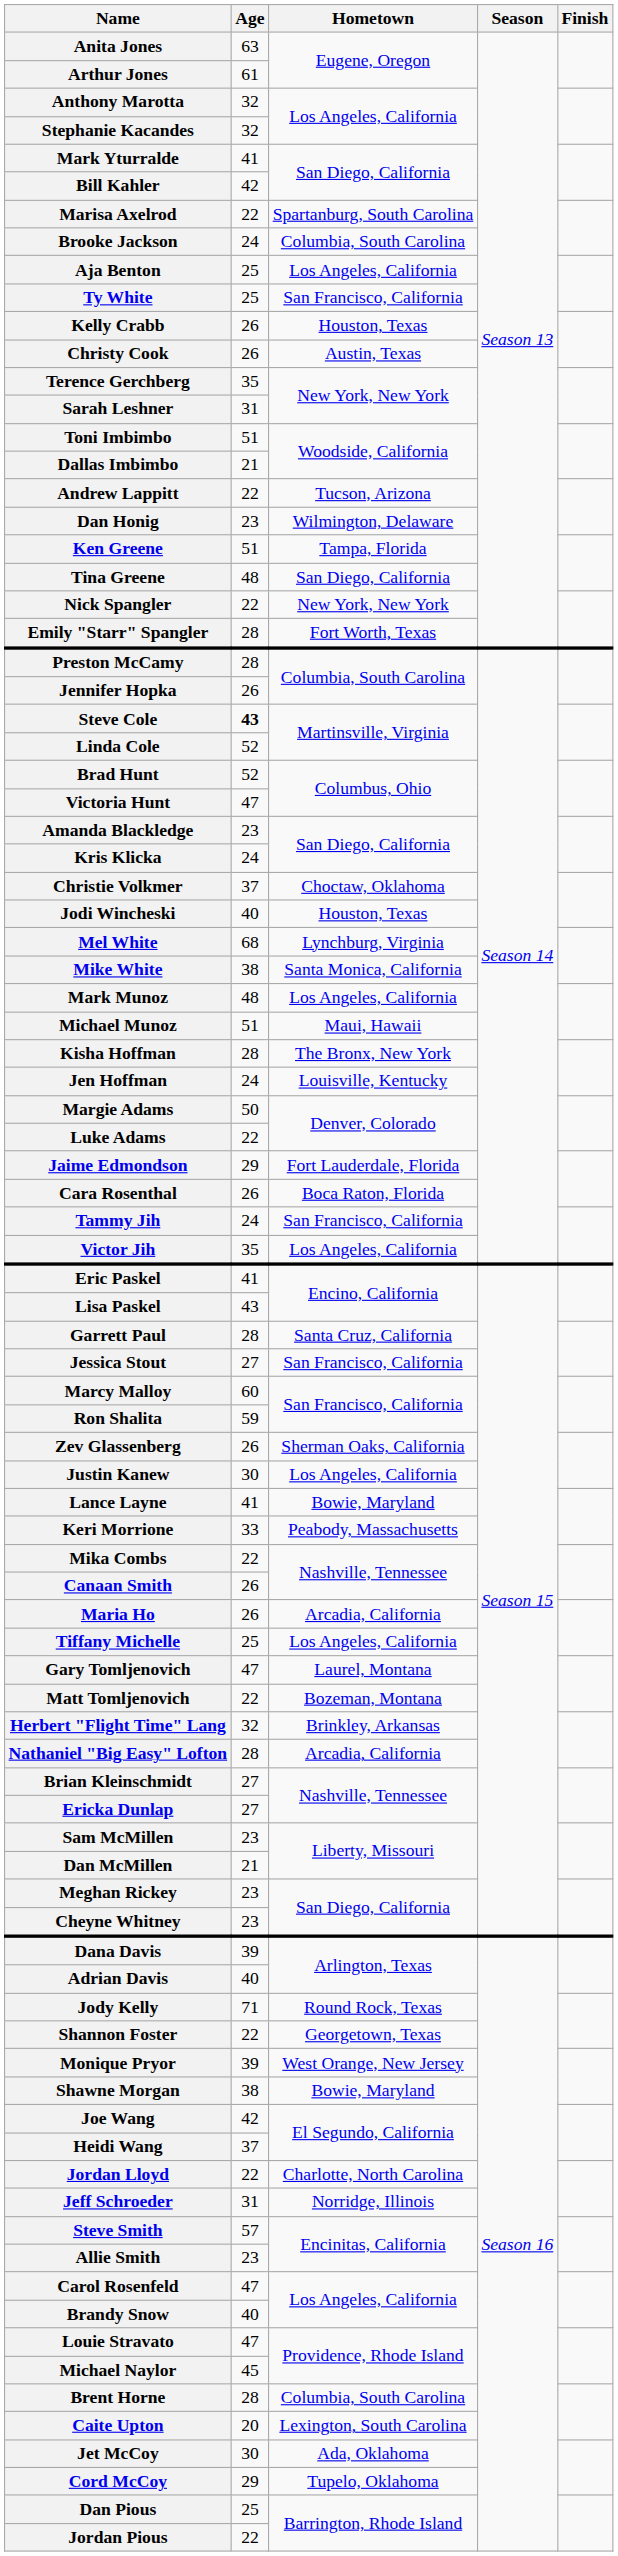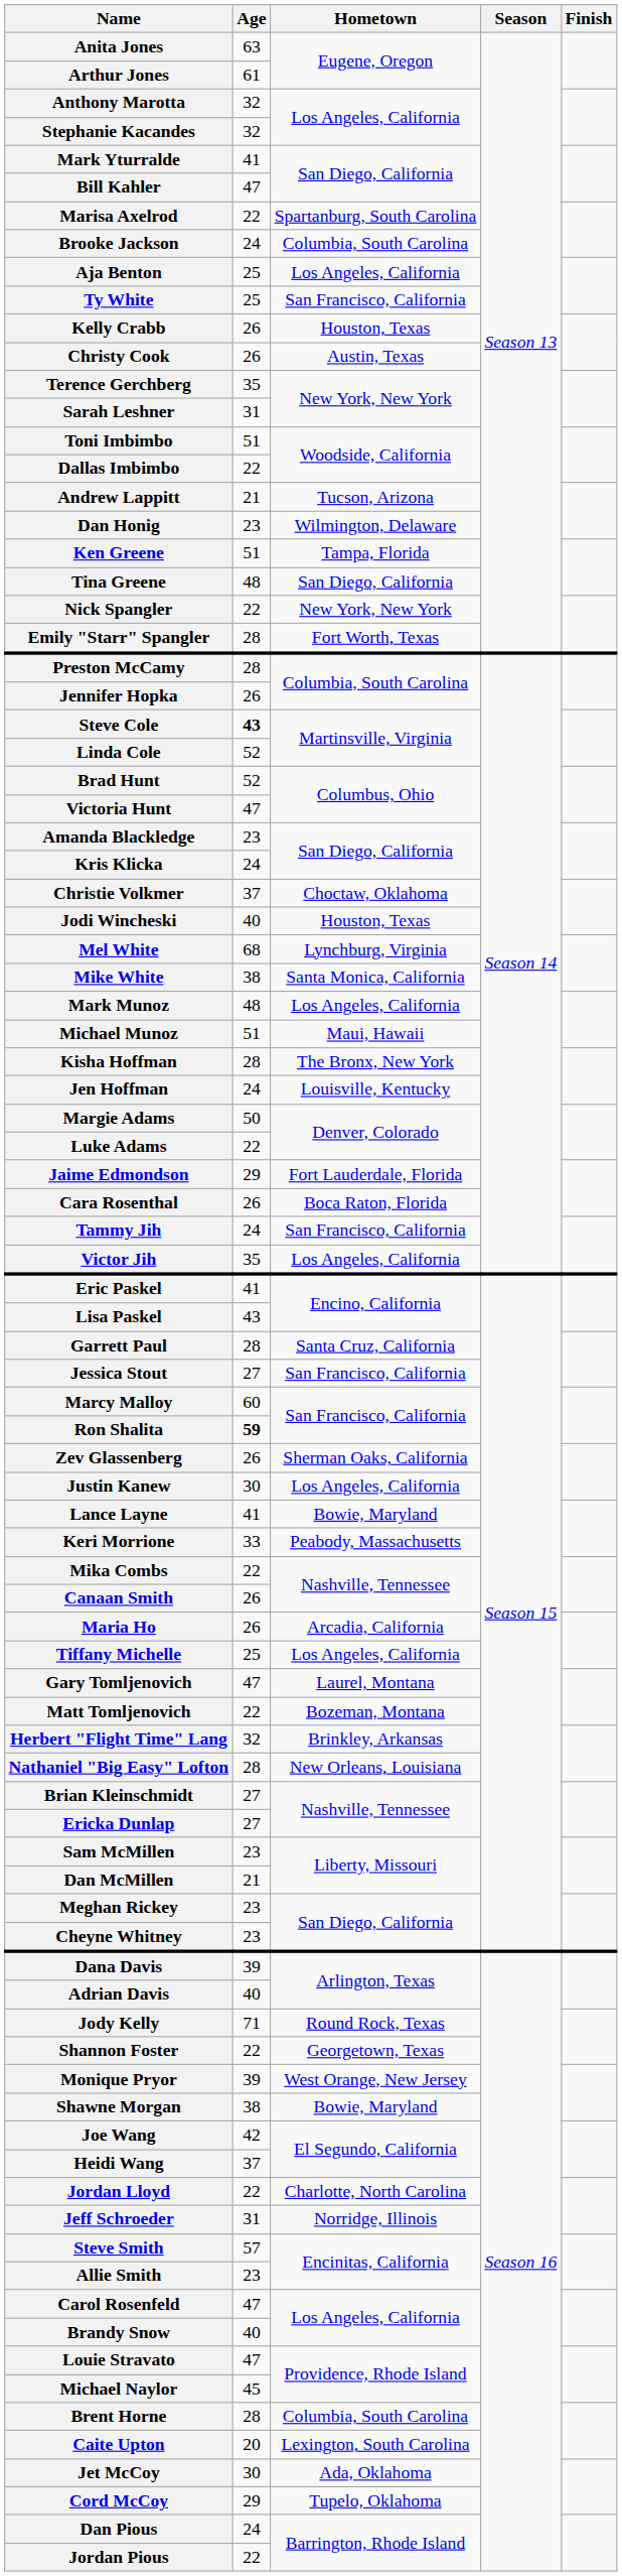Bill Kahler | Age: 42 -> 47
Dallas Imbimbo | Age: 21 -> 22
Andrew Lappitt | Age: 22 -> 21
Ron Shalita | Age: normal -> bold
Nathaniel "Big Easy" Lofton | Hometown: Arcadia, California -> New Orleans, Louisiana
Dan Pious | Age: 25 -> 24
